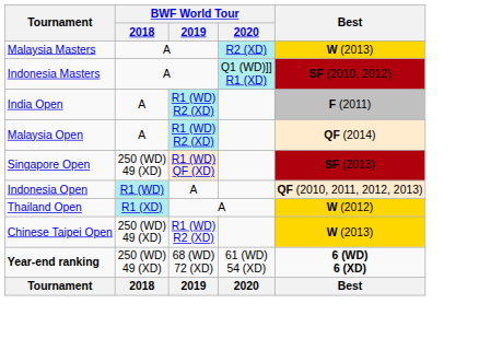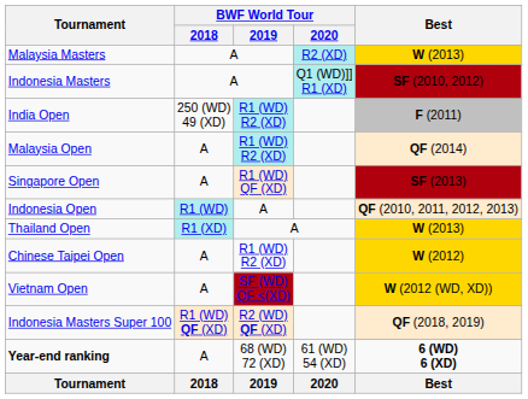India Open | BWF World Tour / 2018: A -> 250 (WD) 49 (XD)
Singapore Open | BWF World Tour / 2018: 250 (WD) 49 (XD) -> A
Thailand Open | Best: W (2012) -> W (2013)
Chinese Taipei Open | BWF World Tour / 2018: 250 (WD) 49 (XD) -> A
Chinese Taipei Open | Best: W (2013) -> W (2012)
+ row: Vietnam Open | A | SF (WD) QF <(XD) | W (2012 (WD, XD))
+ row: Indonesia Masters Super 100 | R1 (WD) QF (XD) | R2 (WD) QF (XD) | QF (2018, 2019)
Year-end ranking | BWF World Tour / 2018: 250 (WD) 49 (XD) -> A
